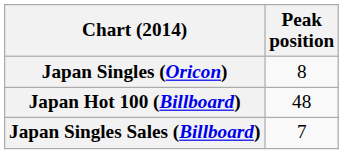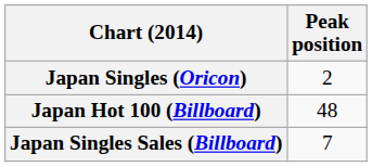Japan Singles (Oricon) | Peak position: 8 -> 2
